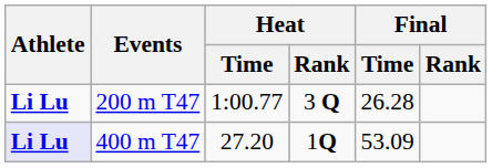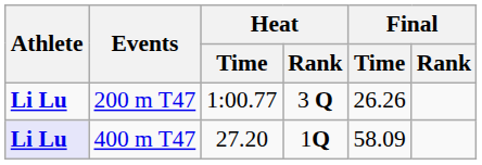200 m T47 | Final / Time: 26.28 -> 26.26
400 m T47 | Final / Time: 53.09 -> 58.09
